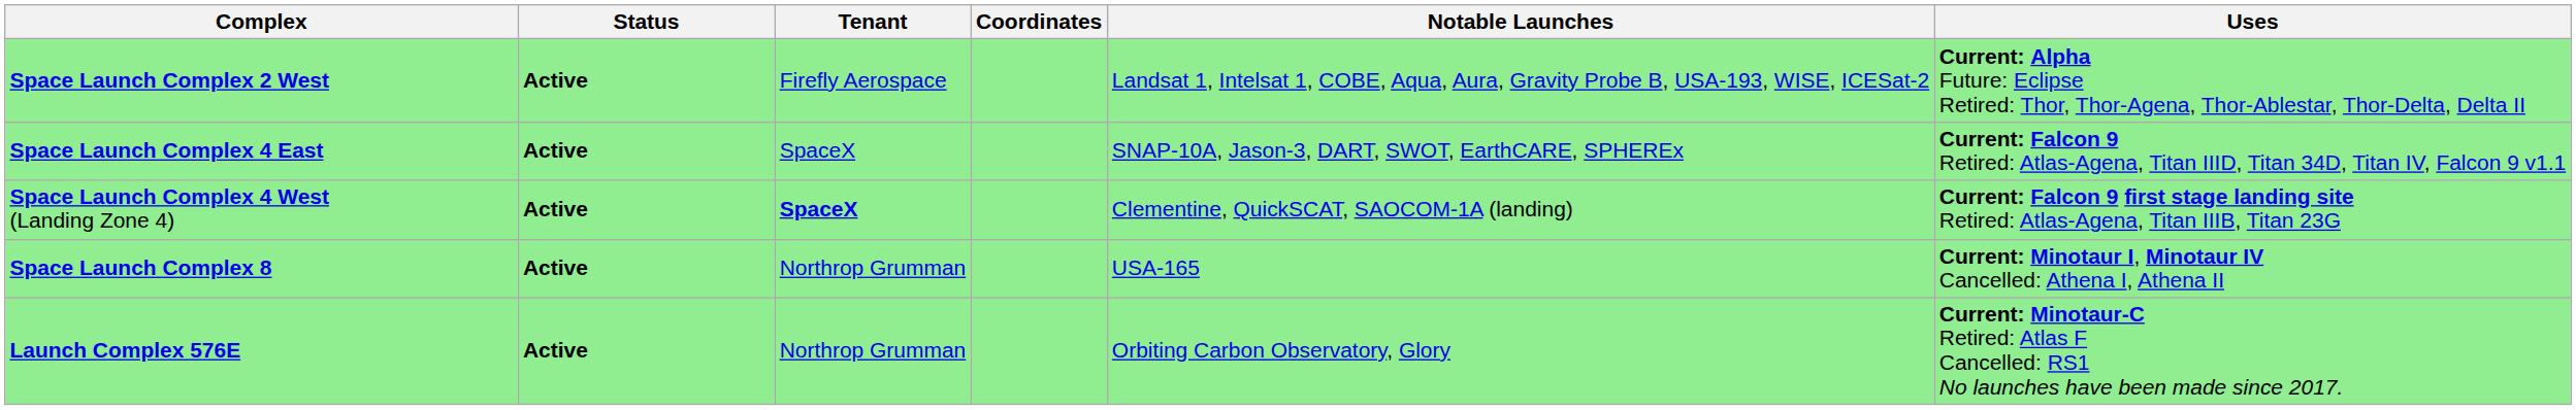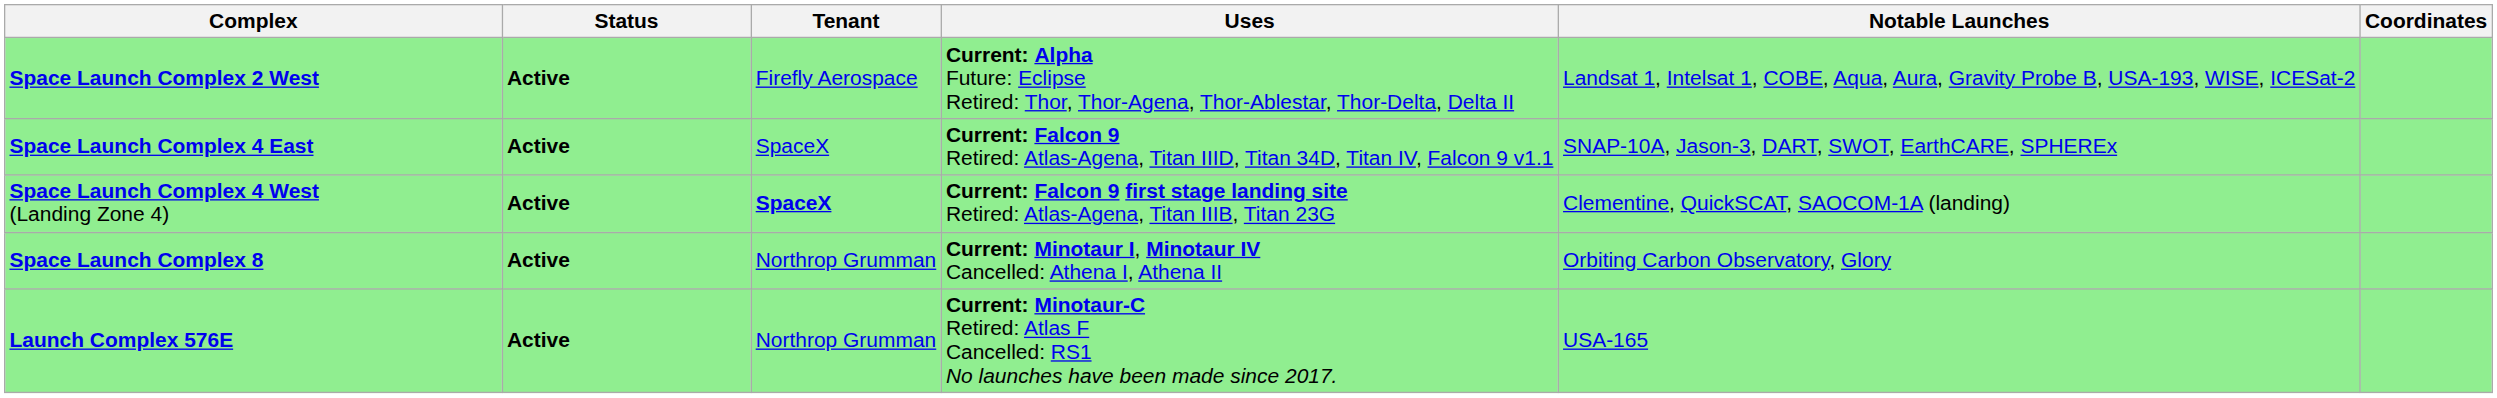columns swapped: Uses <-> Coordinates
Space Launch Complex 8 | Notable Launches: USA-165 -> Orbiting Carbon Observatory, Glory
Launch Complex 576E | Notable Launches: Orbiting Carbon Observatory, Glory -> USA-165
